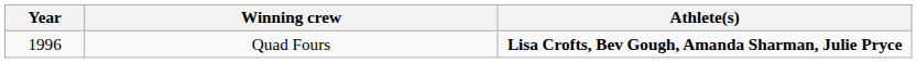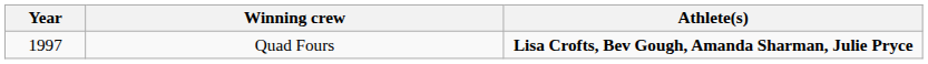Quad Fours | Year: 1996 -> 1997
